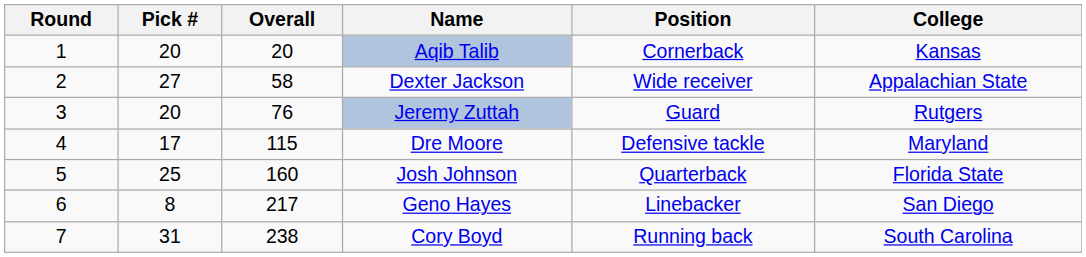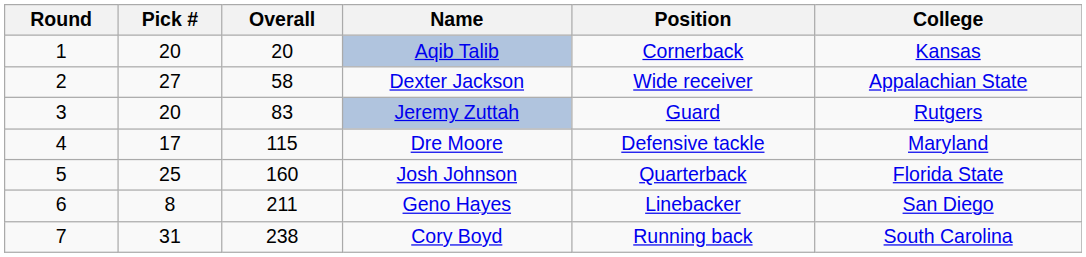Jeremy Zuttah | Overall: 76 -> 83
Geno Hayes | Overall: 217 -> 211
